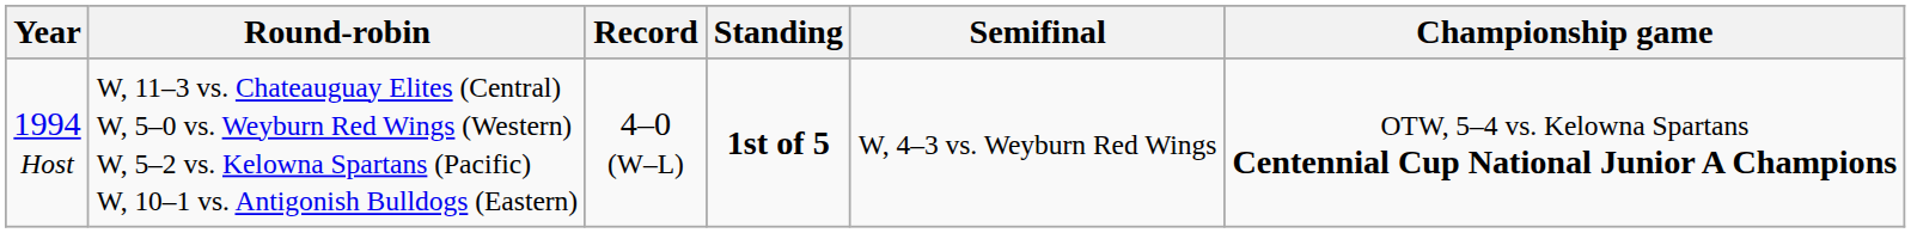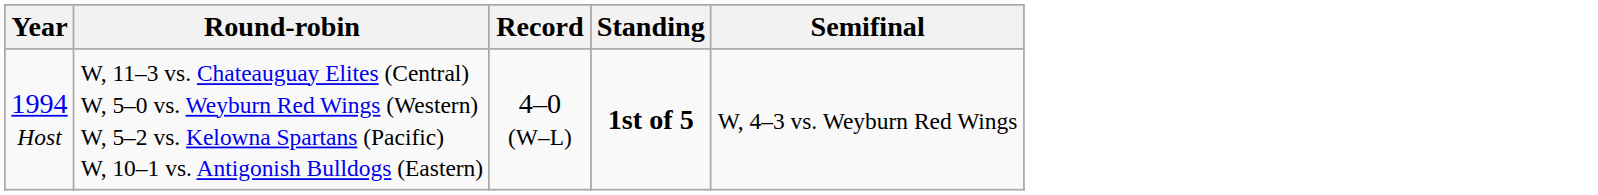- column: Championship game | OTW, 5–4 vs. Kelowna Spartans Centennial Cup National Junior A Champions
